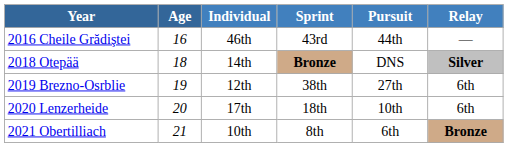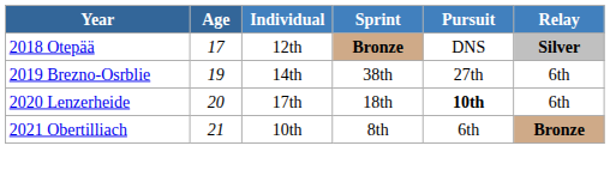- row: 2016 Cheile Grădiştei | 16 | 46th | 43rd | 44th | —
2018 Otepää | Age: 18 -> 17
2018 Otepää | Individual: 14th -> 12th
2019 Brezno-Osrblie | Individual: 12th -> 14th
2020 Lenzerheide | Pursuit: normal -> bold
